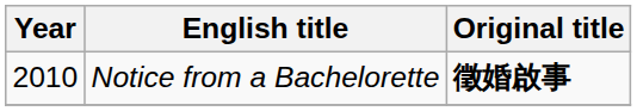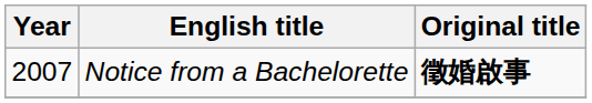Notice from a Bachelorette | Year: 2010 -> 2007
